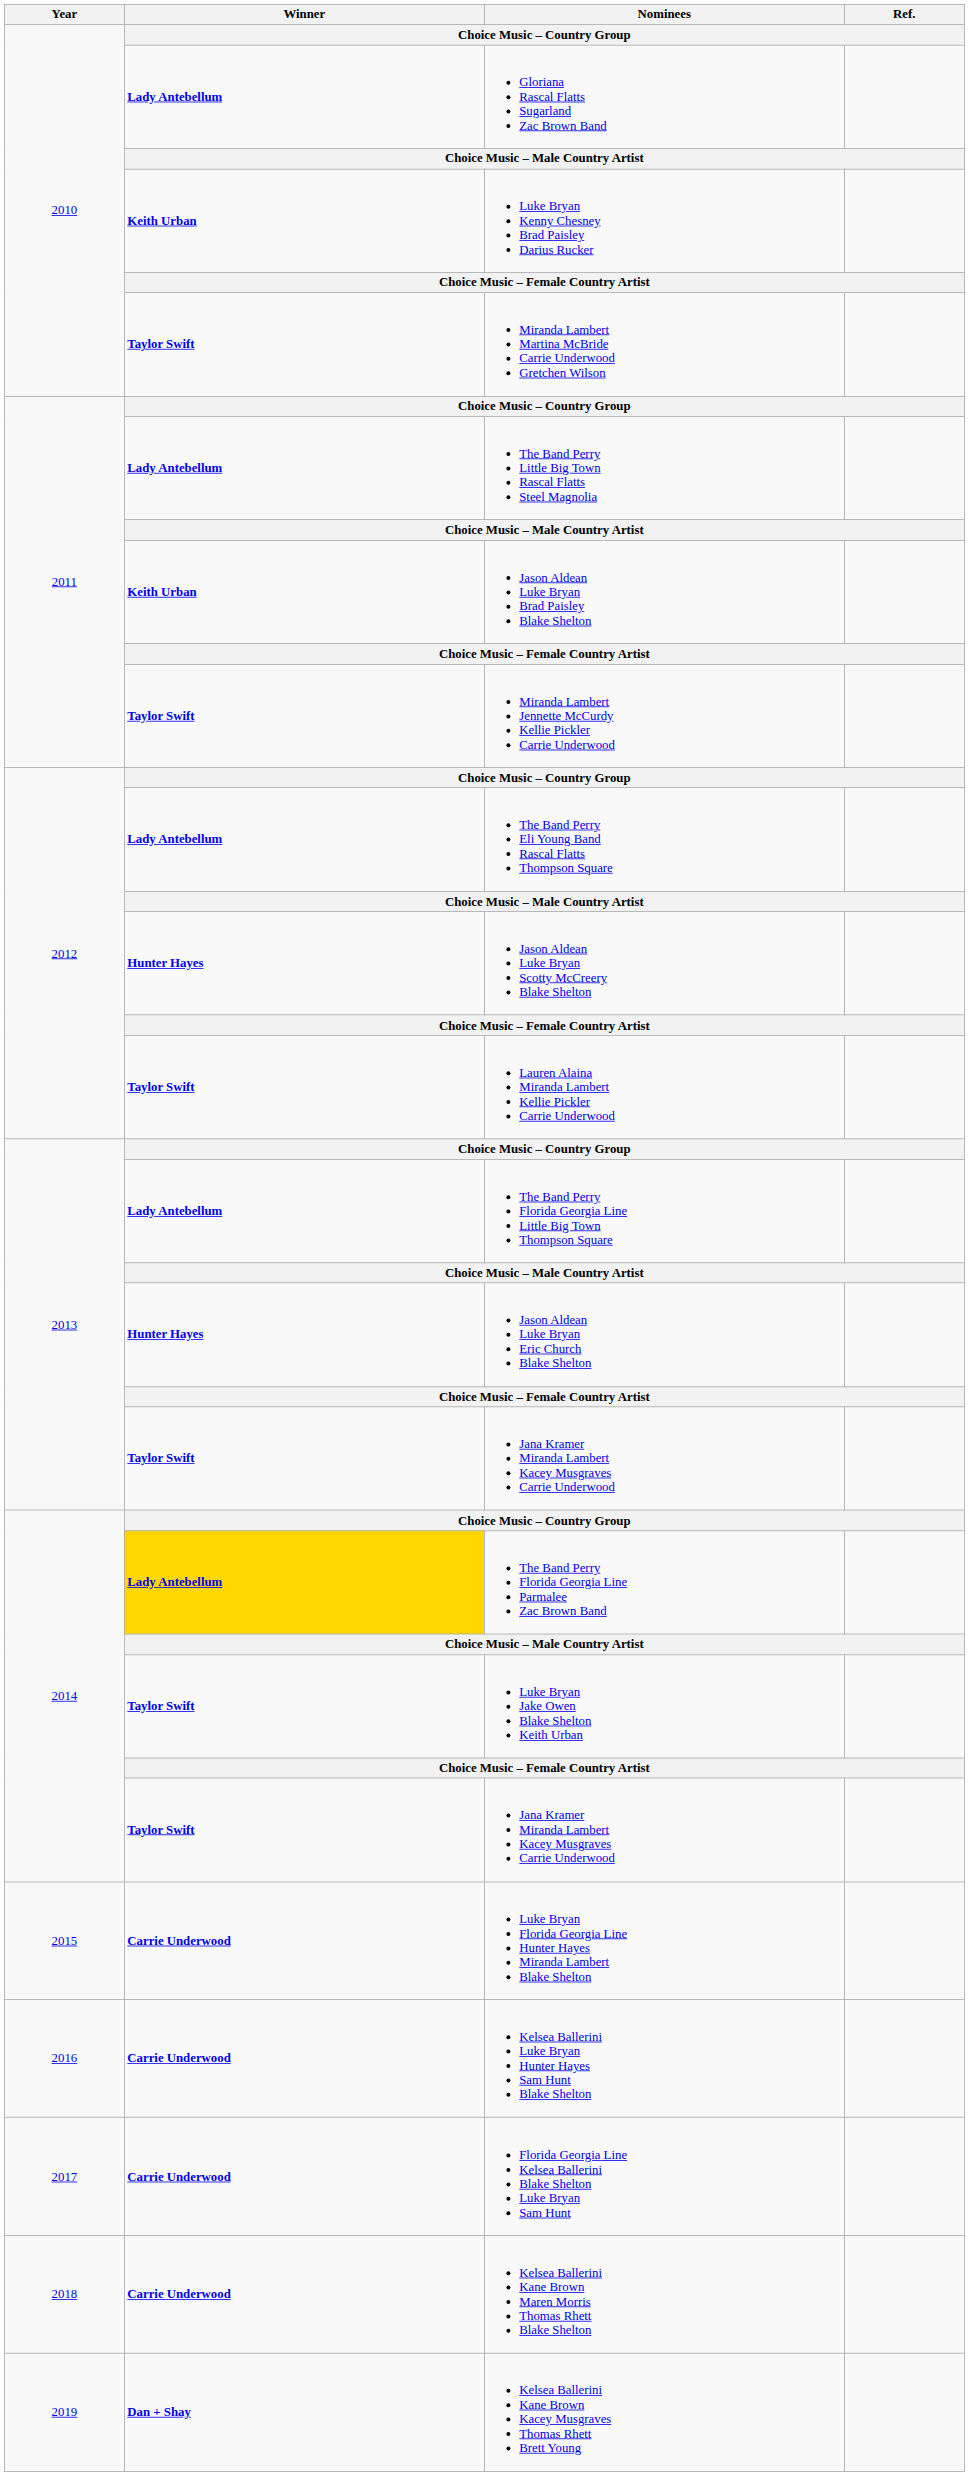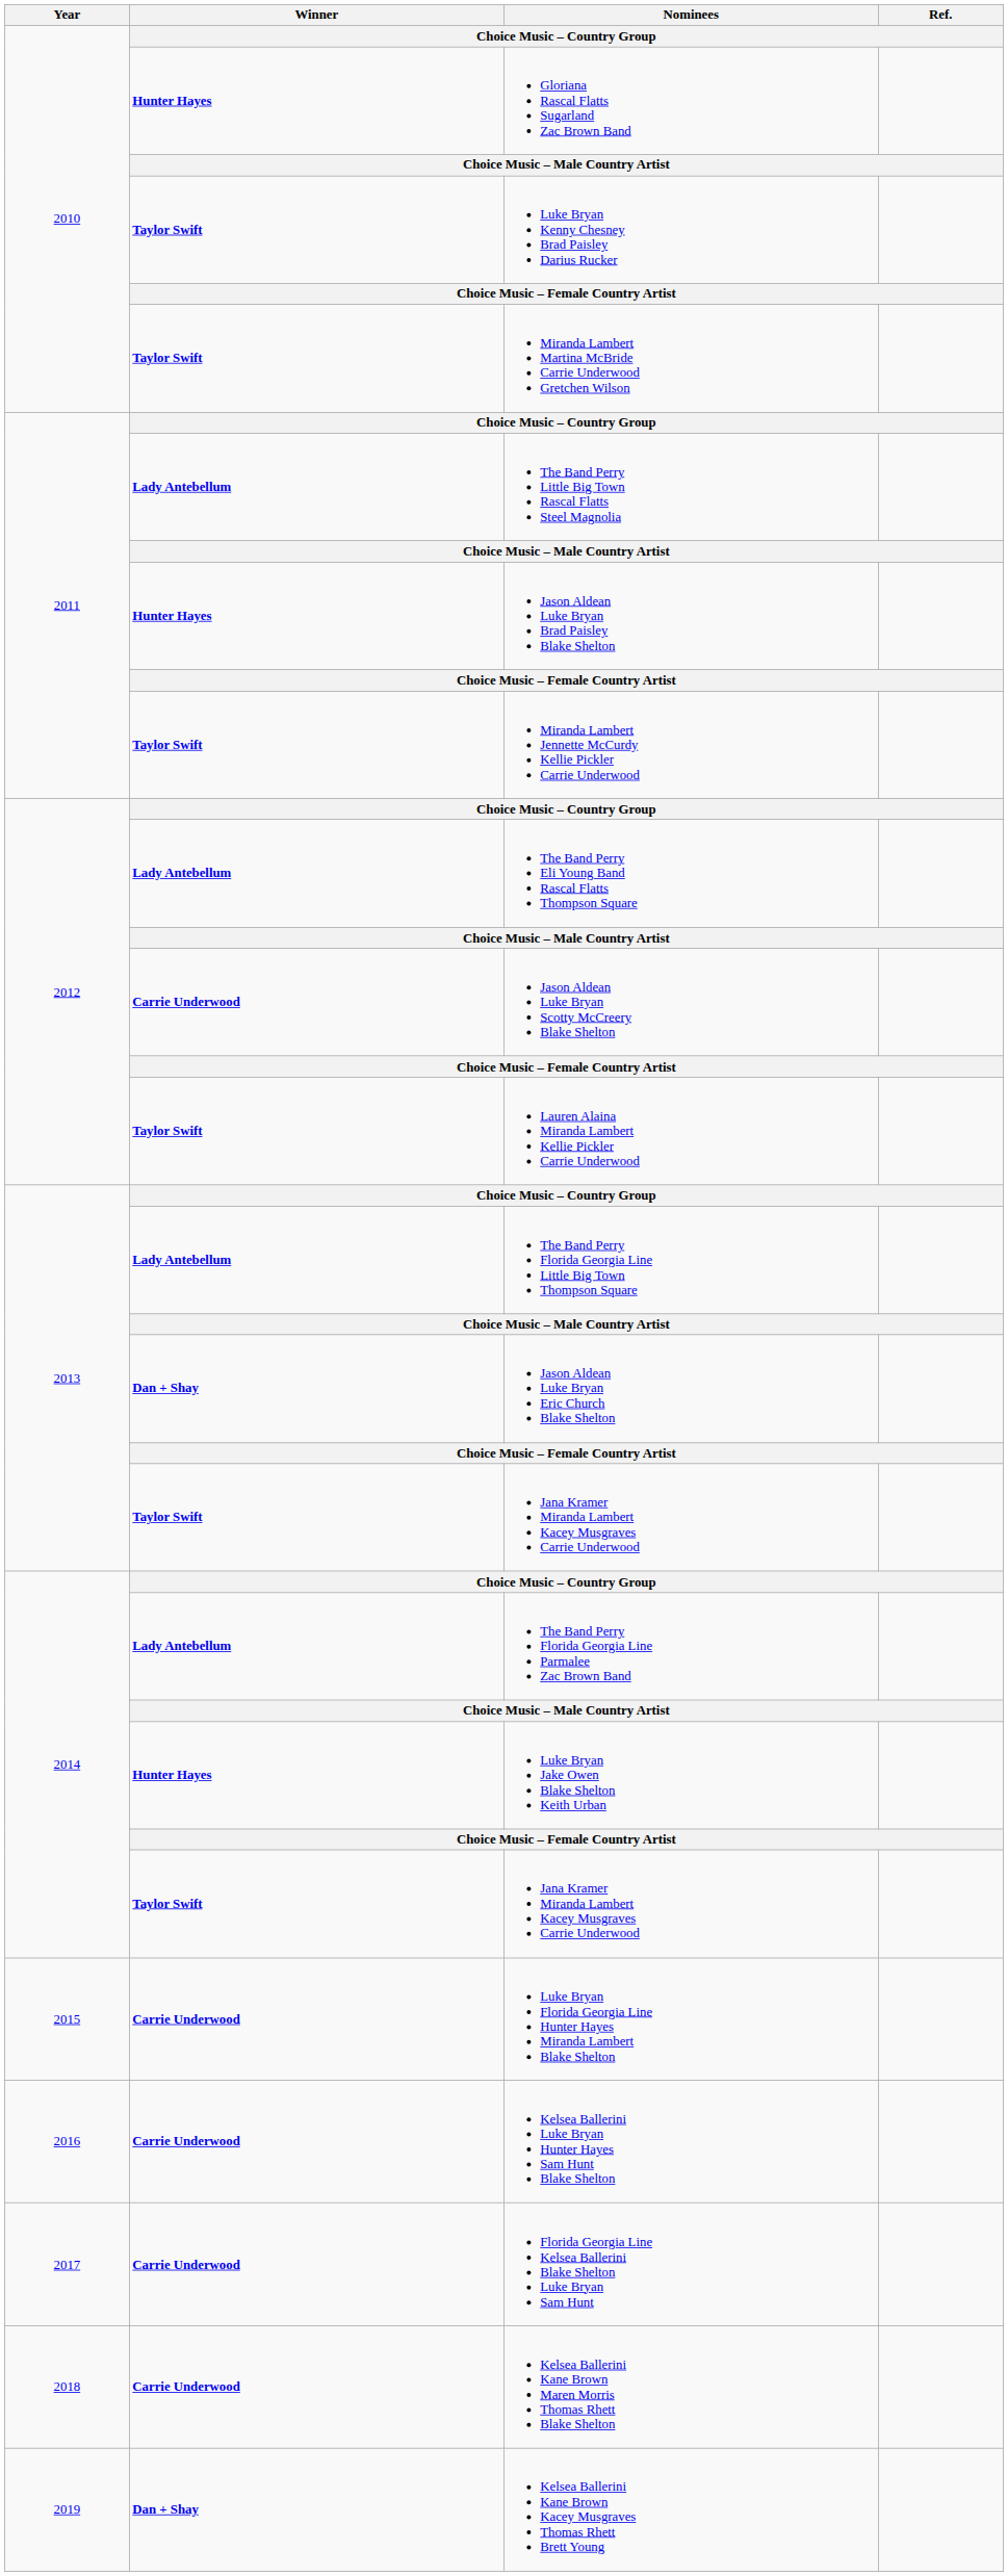Gloriana Rascal Flatts Sugarland Zac Brown Band | Winner: Lady Antebellum -> Hunter Hayes
Luke Bryan Kenny Chesney Brad Paisley Darius Rucker | Winner: Keith Urban -> Taylor Swift
Jason Aldean Luke Bryan Brad Paisley Blake Shelton | Winner: Keith Urban -> Hunter Hayes
Jason Aldean Luke Bryan Scotty McCreery Blake Shelton | Winner: Hunter Hayes -> Carrie Underwood
Jason Aldean Luke Bryan Eric Church Blake Shelton | Winner: Hunter Hayes -> Dan + Shay
The Band Perry Florida Georgia Line Parmalee Zac Brown Band | Winner: gold background -> no background
Luke Bryan Jake Owen Blake Shelton Keith Urban | Winner: Taylor Swift -> Hunter Hayes
